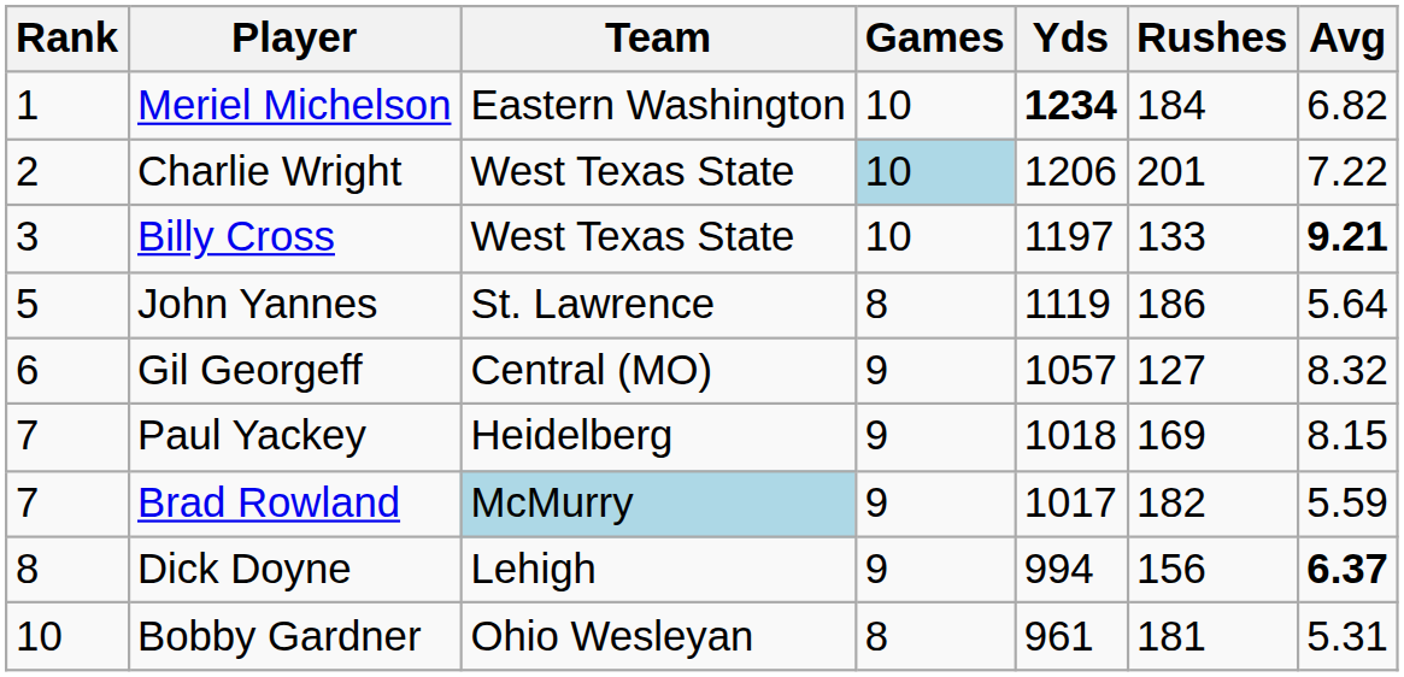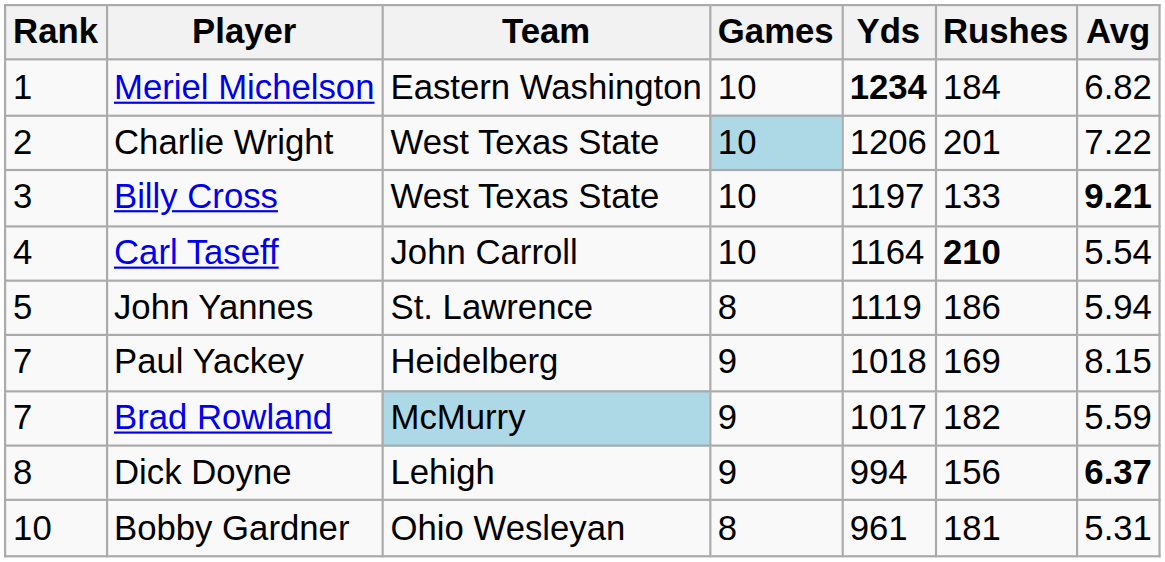+ row: 4 | Carl Taseff | John Carroll | 10 | 1164 | 210 | 5.54
John Yannes | Avg: 5.64 -> 5.94
- row: 6 | Gil Georgeff | Central (MO) | 9 | 1057 | 127 | 8.32
